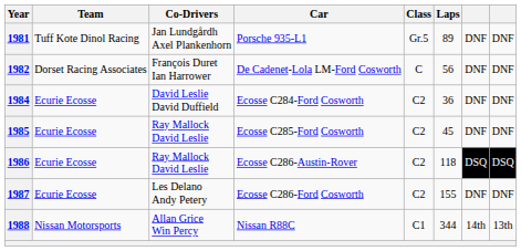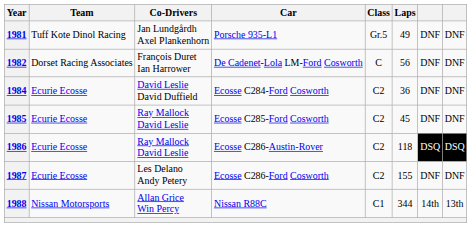1981 | Laps: 89 -> 49
